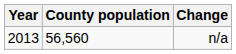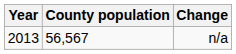n/a | County population: 56,560 -> 56,567
